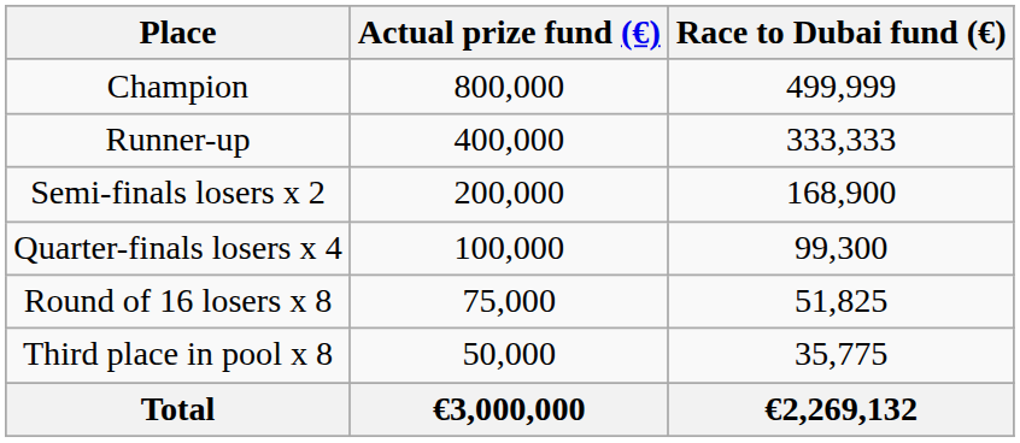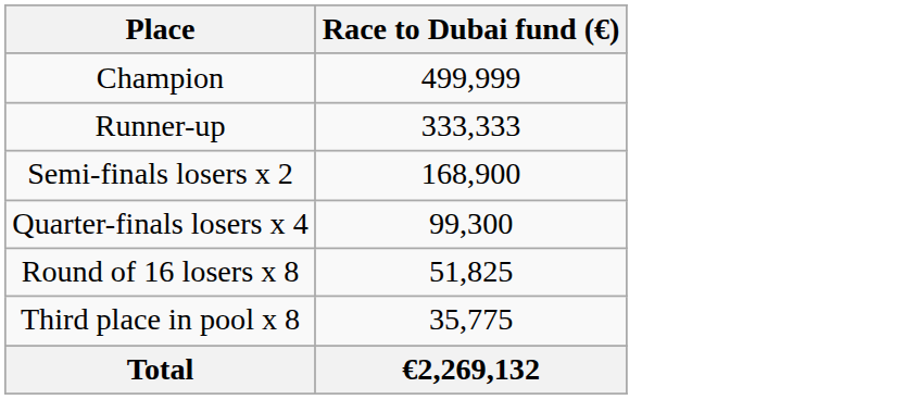- column: Actual prize fund (€) | 800,000 | 400,000 | 200,000 | 100,000 | 75,000 | 50,000 | €3,000,000
